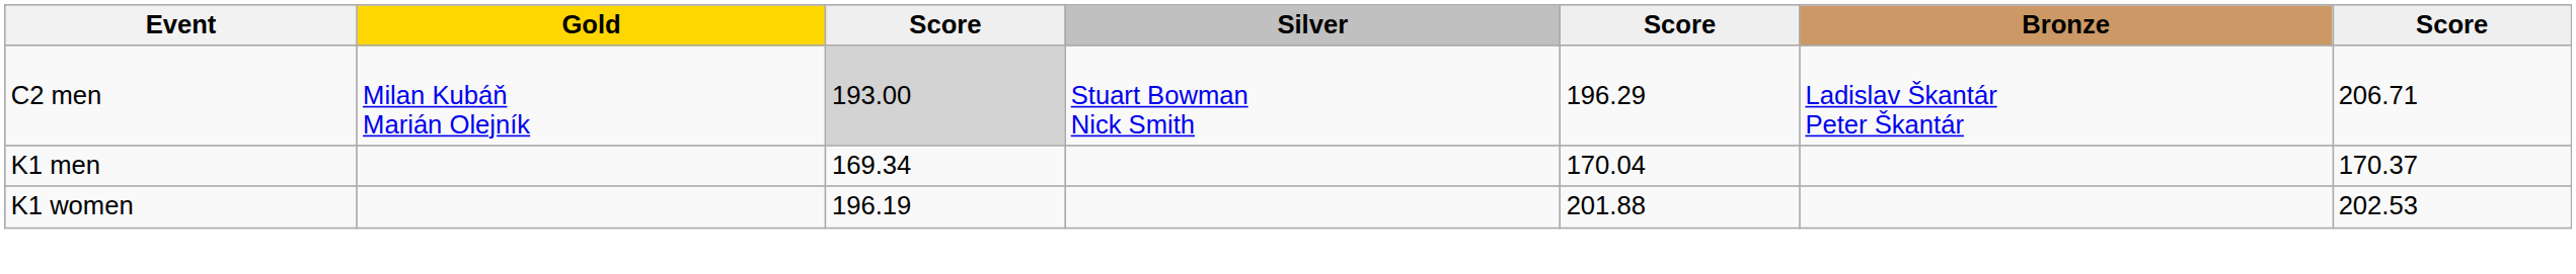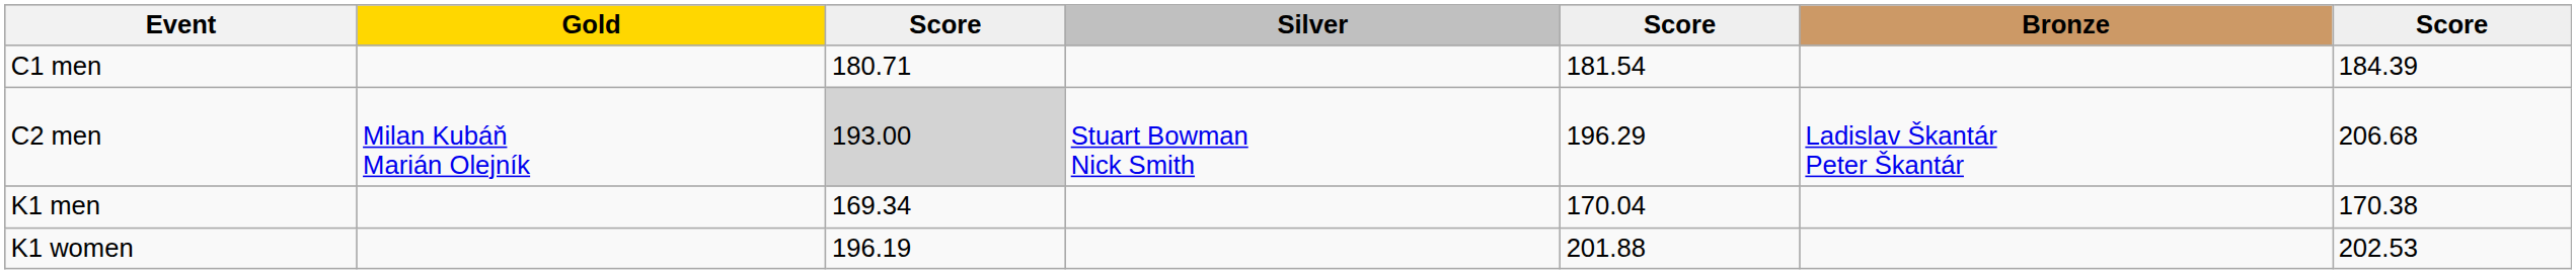+ row: C1 men | 180.71 | 181.54 | 184.39
C2 men | column 7: 206.71 -> 206.68
K1 men | column 7: 170.37 -> 170.38
